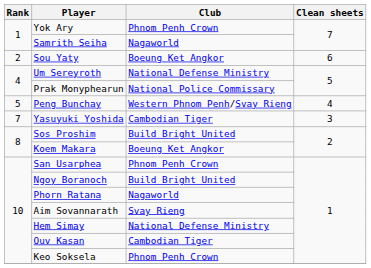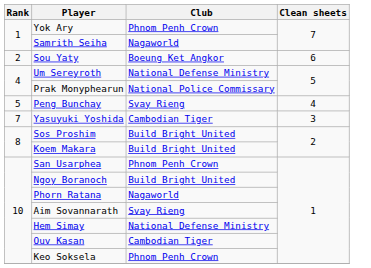Peng Bunchay | Club: Western Phnom Penh/Svay Rieng -> Svay Rieng
Koem Makara | Club: Boeung Ket Angkor -> Build Bright United
